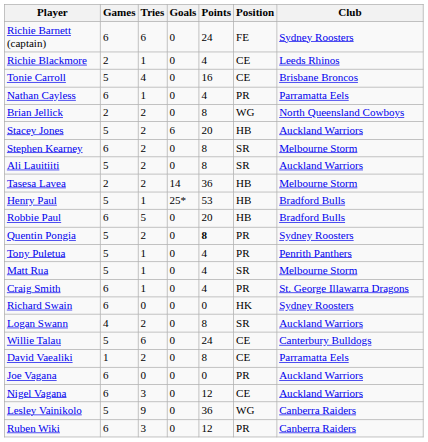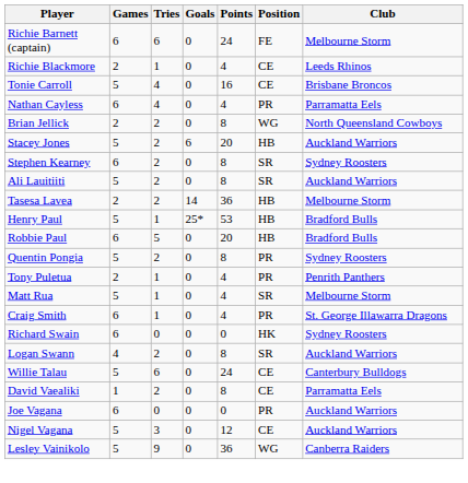Richie Barnett (captain) | Club: Sydney Roosters -> Melbourne Storm
Nathan Cayless | Tries: 1 -> 4
Stephen Kearney | Club: Melbourne Storm -> Sydney Roosters
Quentin Pongia | Points: bold -> normal
Tony Puletua | Games: 5 -> 2
Nigel Vagana | Games: 6 -> 5
- row: Ruben Wiki | 6 | 3 | 0 | 12 | PR | Canberra Raiders
